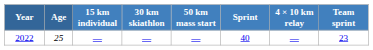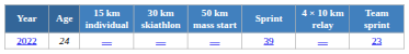2022 | Age: 25 -> 24
2022 | Sprint: 40 -> 39
